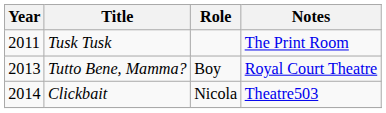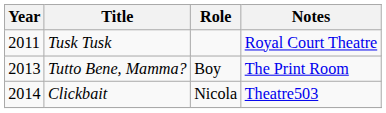Tusk Tusk | Notes: The Print Room -> Royal Court Theatre
Tutto Bene, Mamma? | Notes: Royal Court Theatre -> The Print Room
